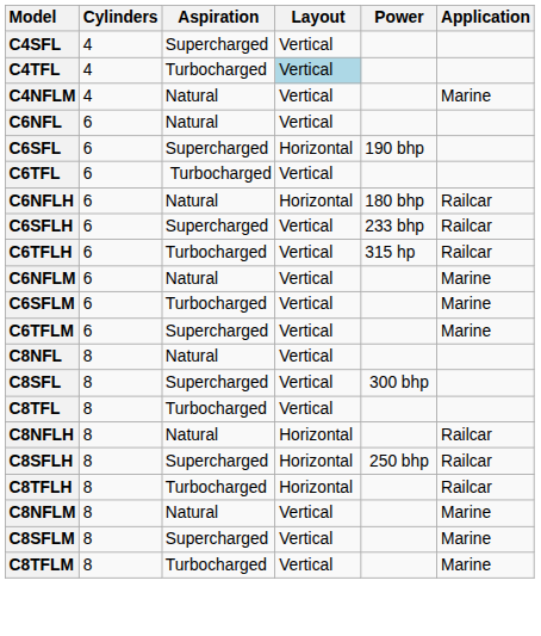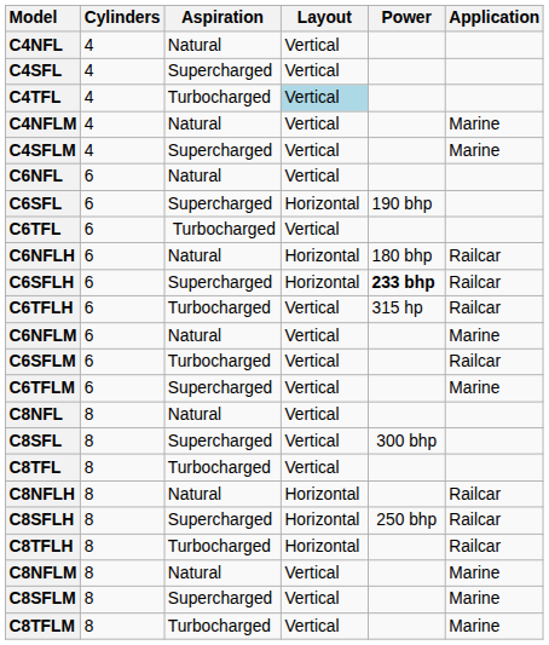+ row: C4NFL | 4 | Natural | Vertical
+ row: C4SFLM | 4 | Supercharged | Vertical | Marine
C6SFLH | Layout: Vertical -> Horizontal
C6SFLH | Power: normal -> bold
C6SFLM | Application: Marine -> Railcar
